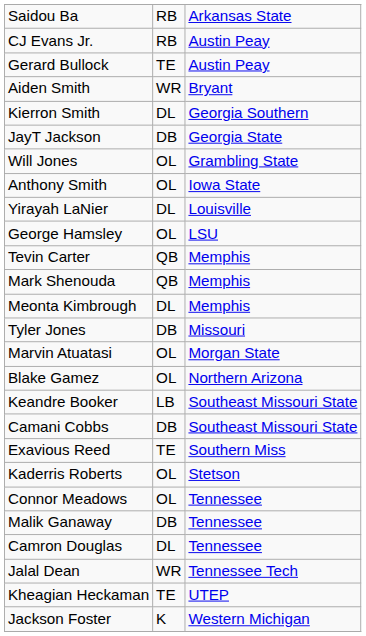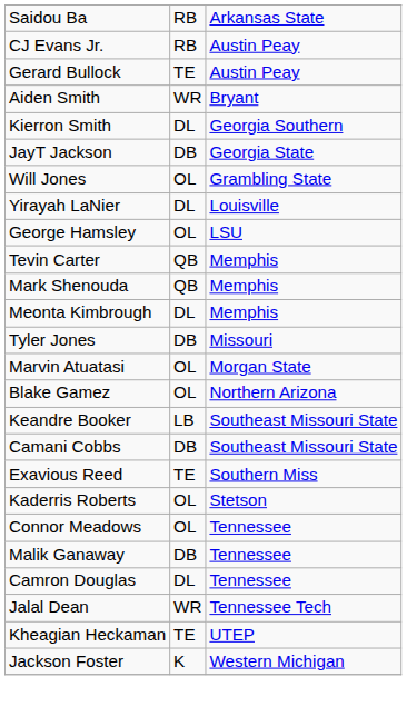- row: Anthony Smith | OL | Iowa State
